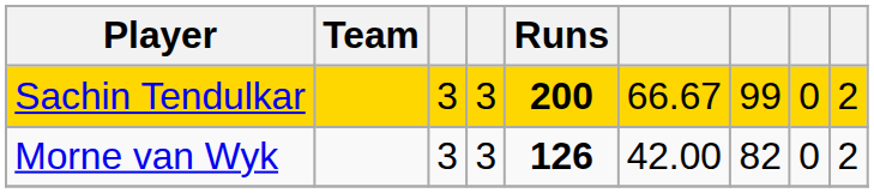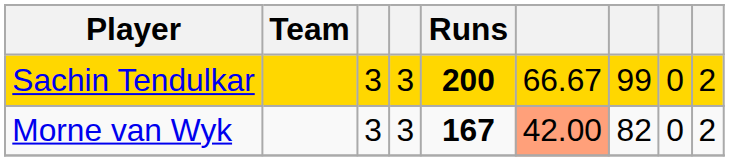Morne van Wyk | Runs: 126 -> 167
Morne van Wyk | column 6: no background -> lightsalmon background
